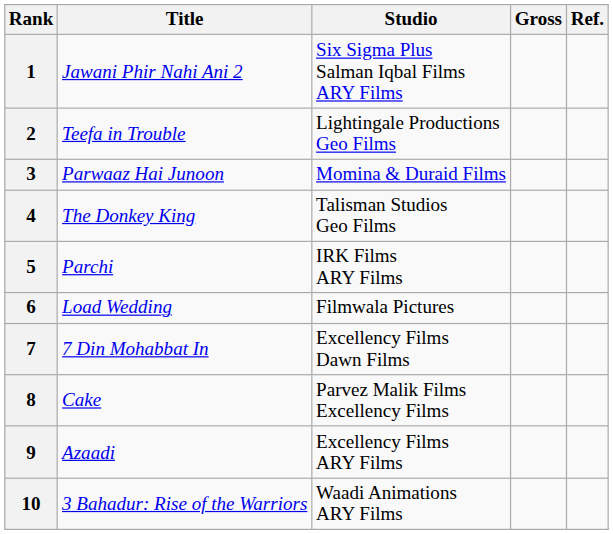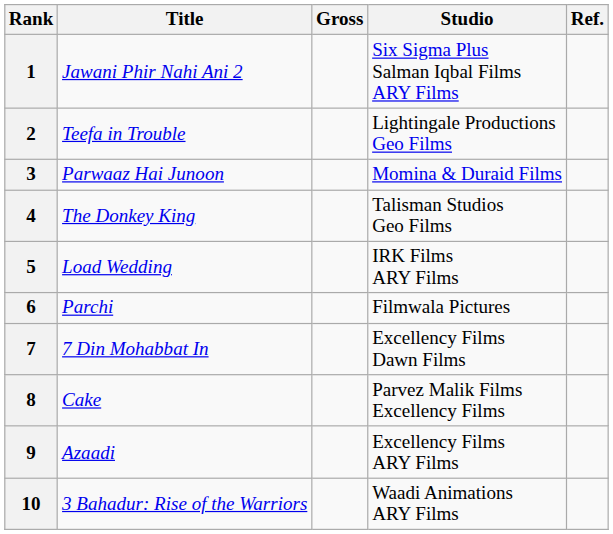columns swapped: Studio <-> Gross
5 | Title: Parchi -> Load Wedding
6 | Title: Load Wedding -> Parchi
